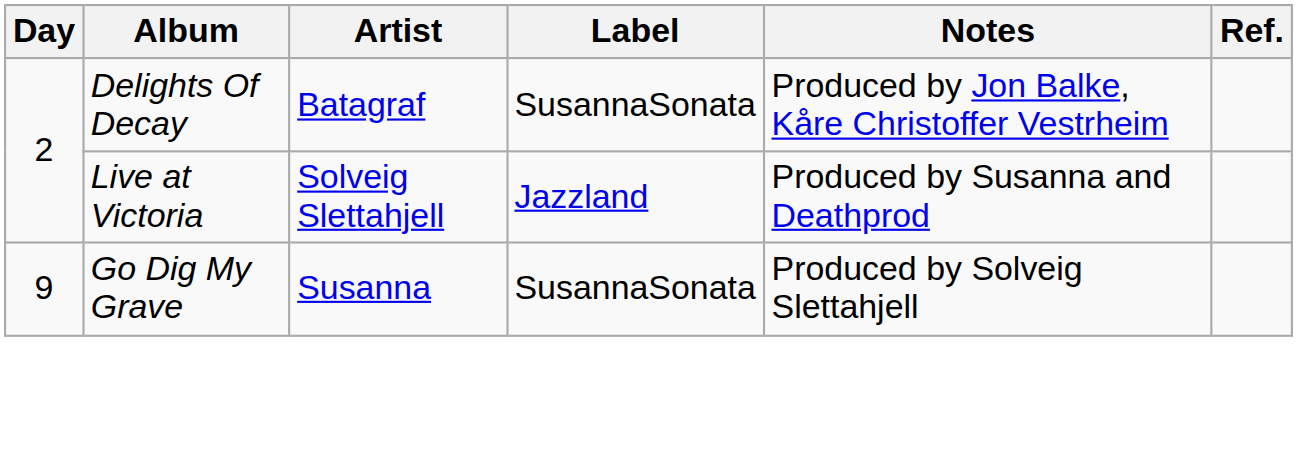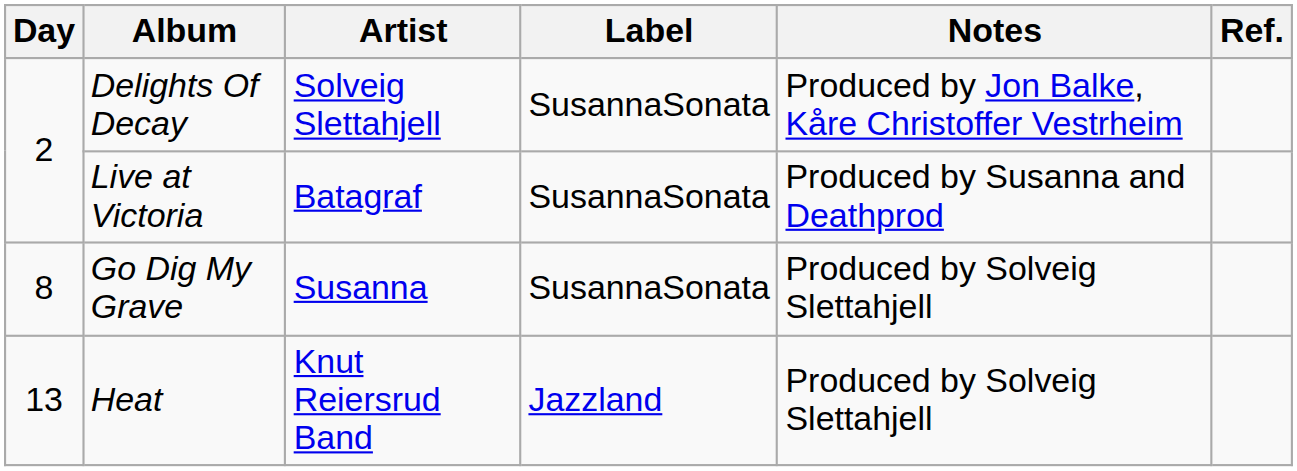Delights Of Decay | Artist: Batagraf -> Solveig Slettahjell
Live at Victoria | Artist: Solveig Slettahjell -> Batagraf
Live at Victoria | Label: Jazzland -> SusannaSonata
Go Dig My Grave | Day: 9 -> 8
+ row: 13 | Heat | Knut Reiersrud Band | Jazzland | Produced by Solveig Slettahjell
